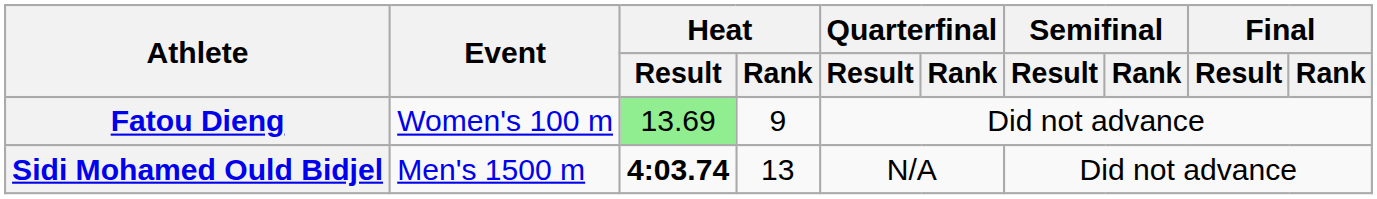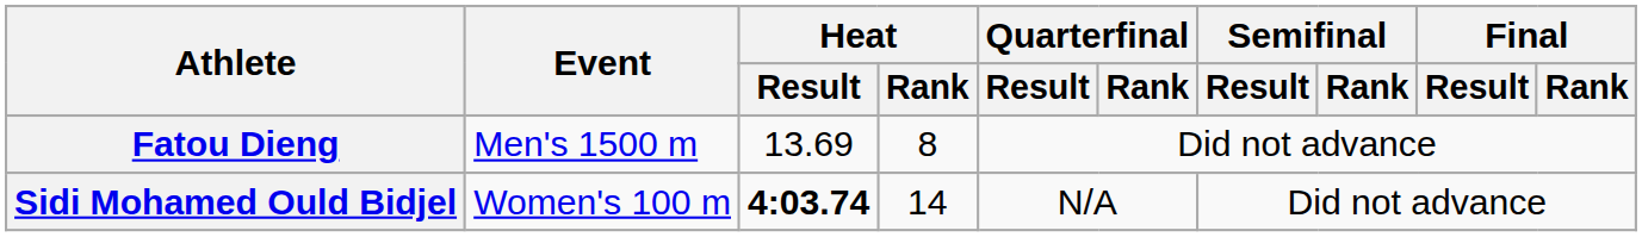Fatou Dieng | Event: Women's 100 m -> Men's 1500 m
Fatou Dieng | Heat / Result: lightgreen background -> no background
Fatou Dieng | Heat / Rank: 9 -> 8
Sidi Mohamed Ould Bidjel | Event: Men's 1500 m -> Women's 100 m
Sidi Mohamed Ould Bidjel | Heat / Rank: 13 -> 14
